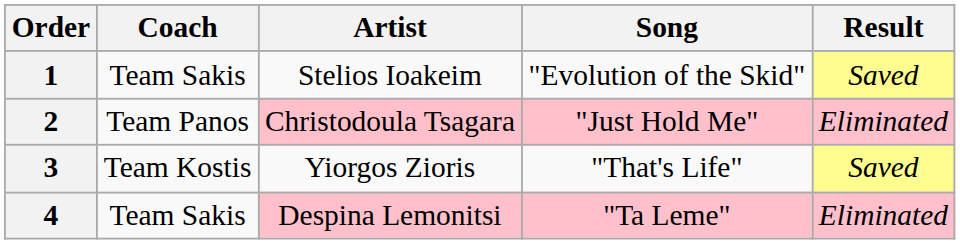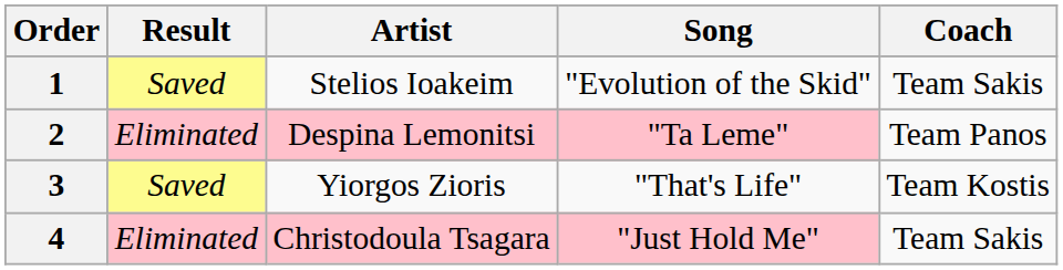columns swapped: Coach <-> Result
2 | Artist: Christodoula Tsagara -> Despina Lemonitsi
2 | Song: "Just Hold Me" -> "Ta Leme"
4 | Artist: Despina Lemonitsi -> Christodoula Tsagara
4 | Song: "Ta Leme" -> "Just Hold Me"
